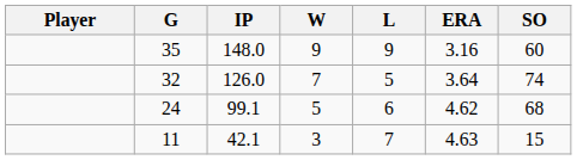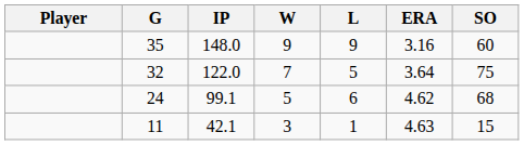32 | IP: 126.0 -> 122.0
32 | SO: 74 -> 75
11 | L: 7 -> 1
